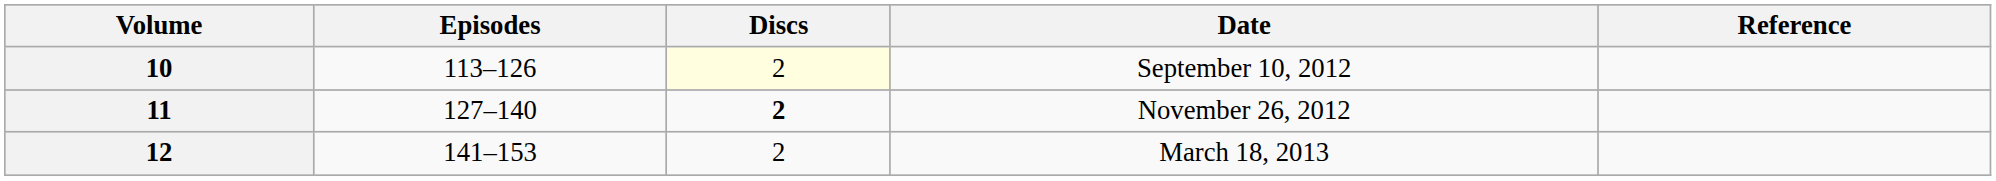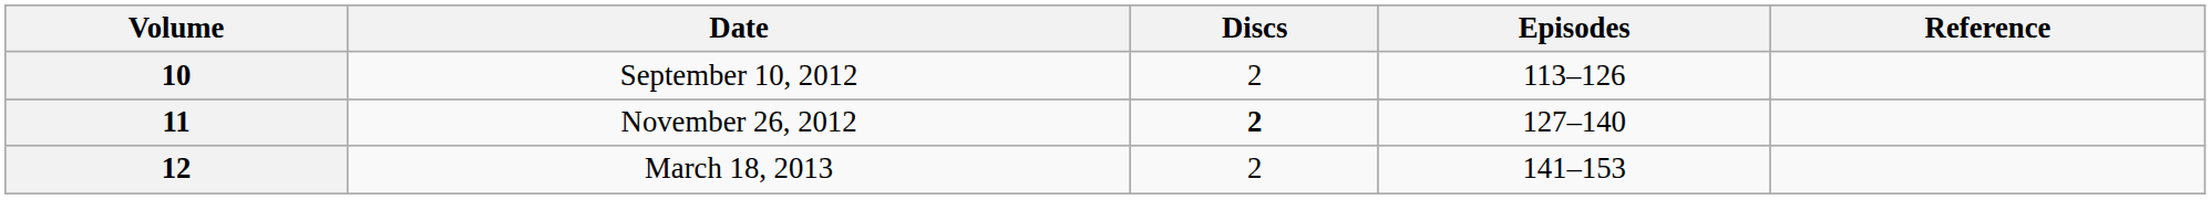columns swapped: Date <-> Episodes
10 | Discs: lightyellow background -> no background
